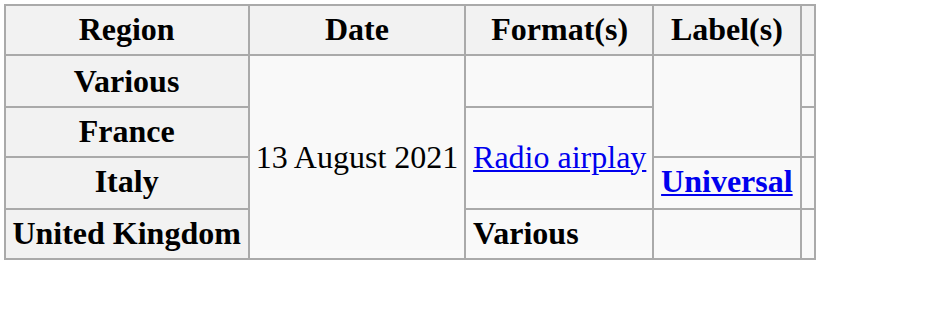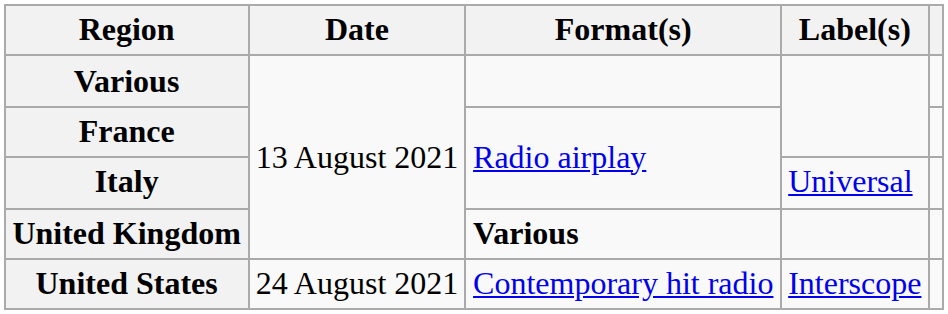Italy | Label(s): bold -> normal
+ row: United States | 24 August 2021 | Contemporary hit radio | Interscope
